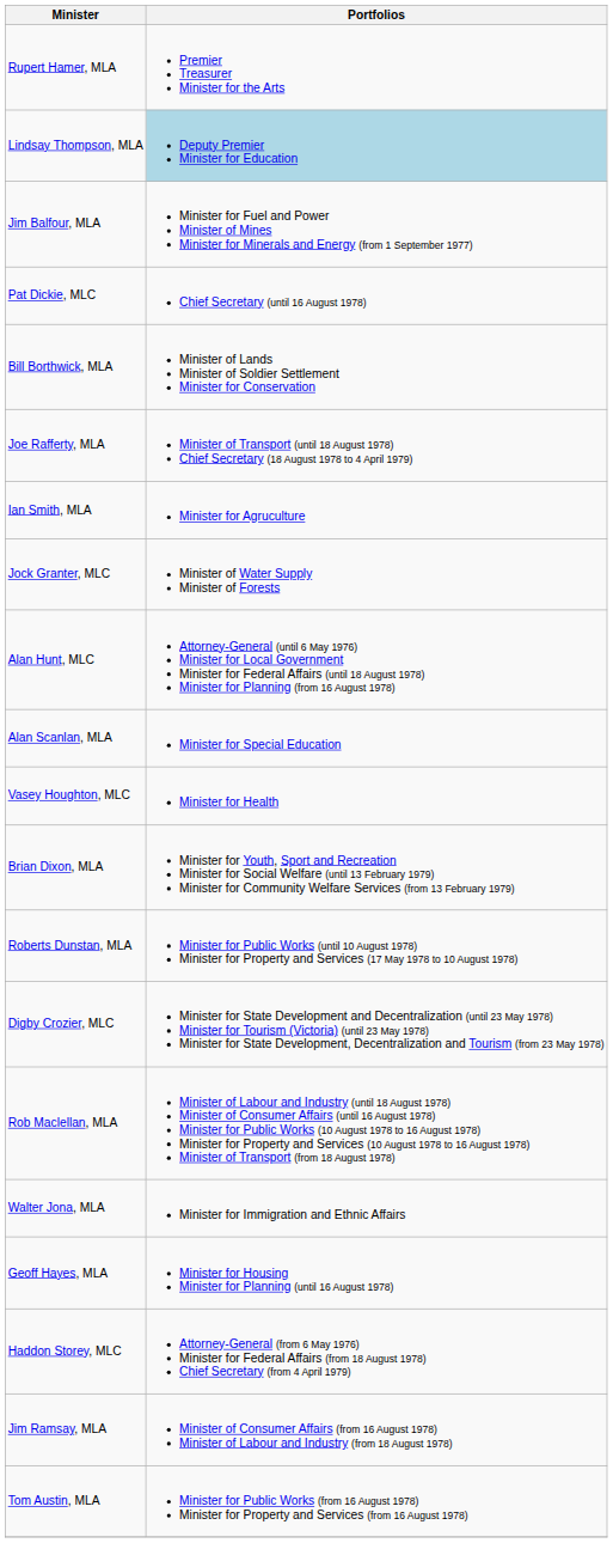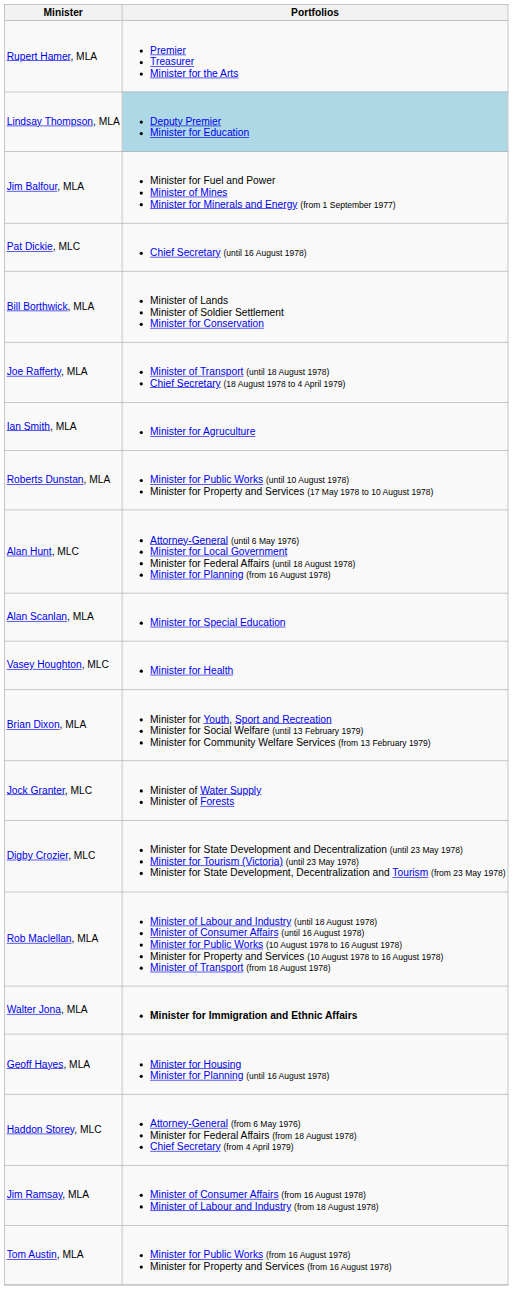rows swapped: Roberts Dunstan, MLA <-> Jock Granter, MLC
Walter Jona, MLA | Portfolios: normal -> bold
